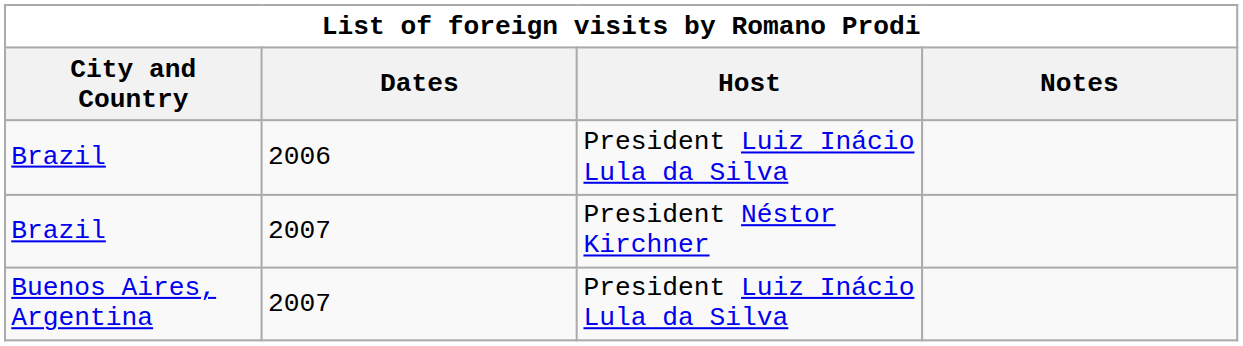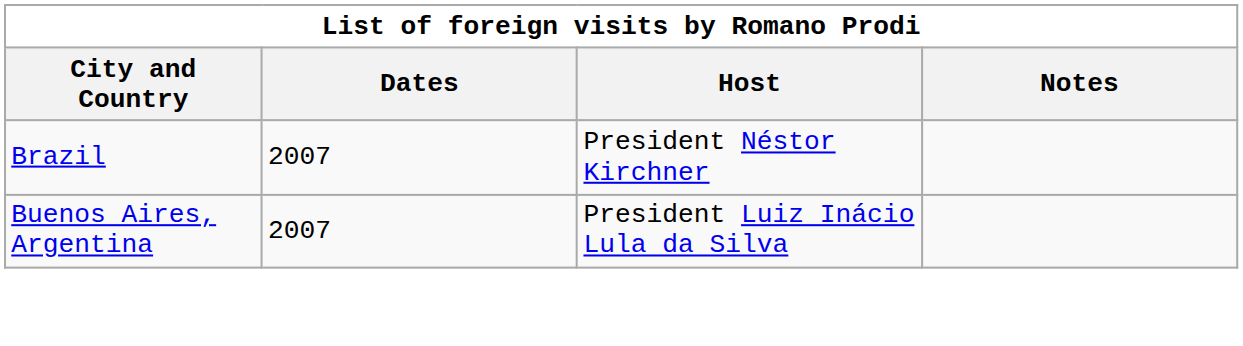- row: Brazil | 2006 | President Luiz Inácio Lula da Silva
